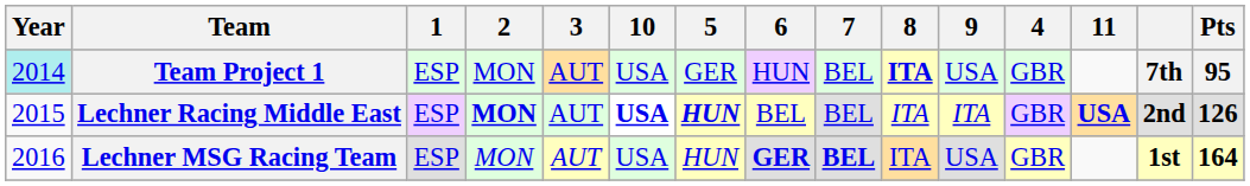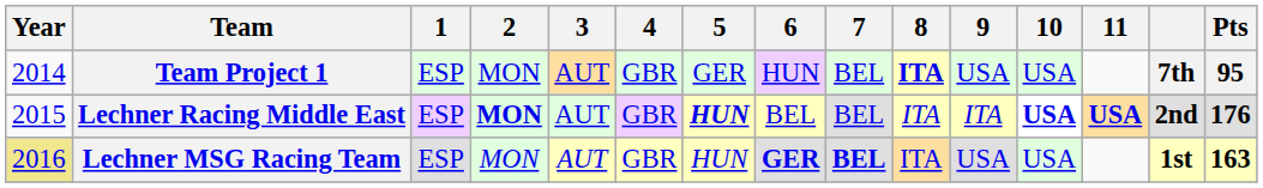columns swapped: 4 <-> 10
Team Project 1 | Year: paleturquoise background -> no background
Lechner Racing Middle East | Pts: 126 -> 176
Lechner MSG Racing Team | Year: no background -> khaki background
Lechner MSG Racing Team | Pts: 164 -> 163
